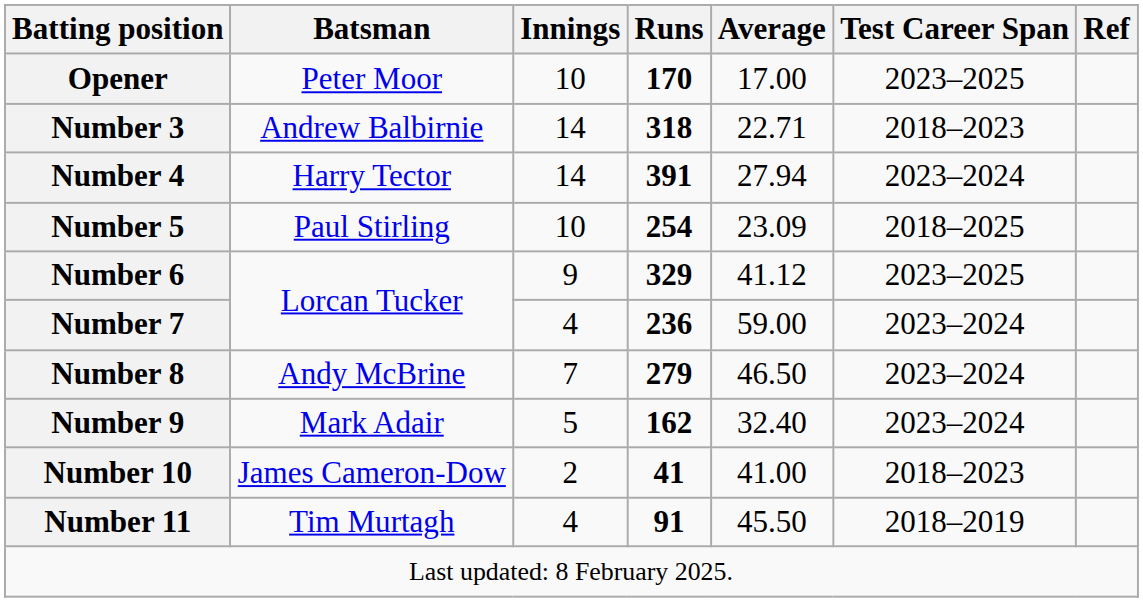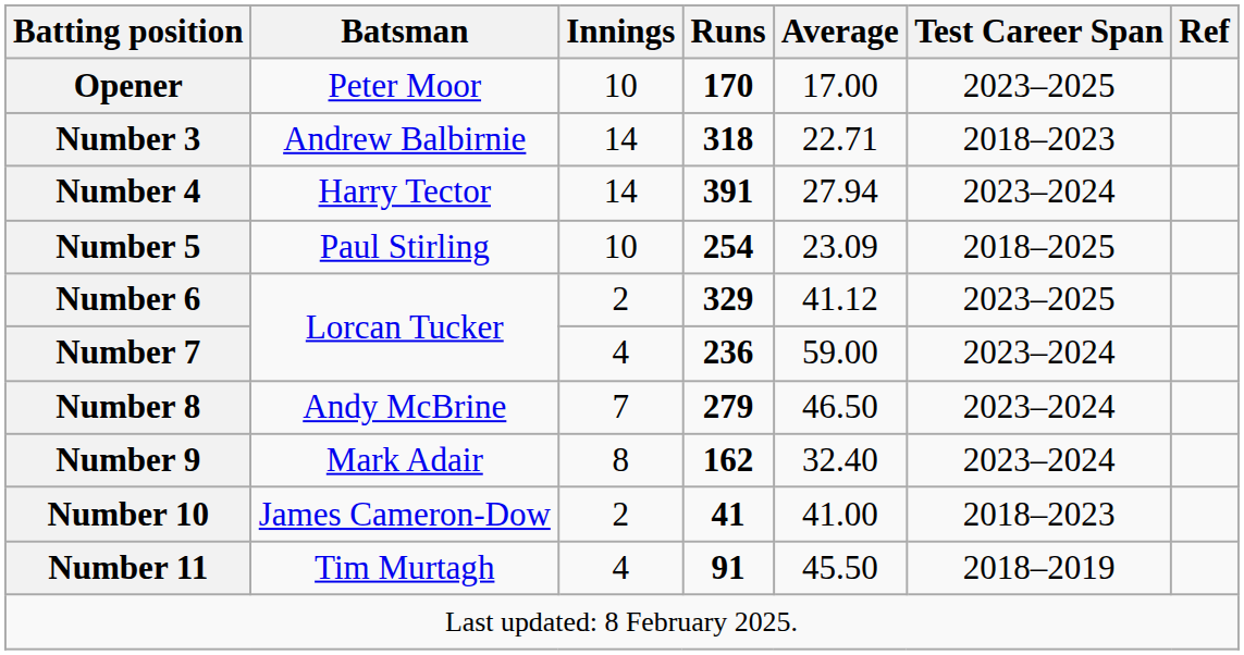Number 6 | Innings: 9 -> 2
Number 9 | Innings: 5 -> 8
